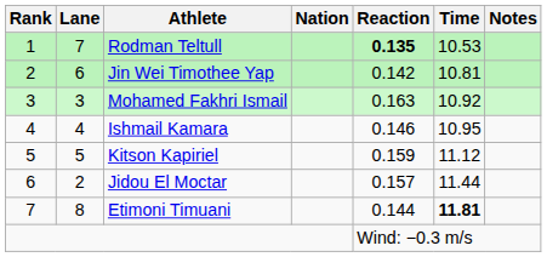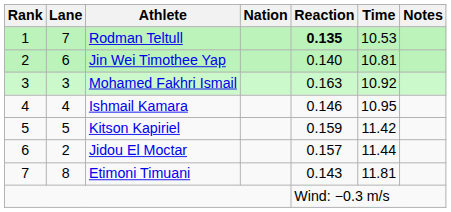Jin Wei Timothee Yap | Reaction: 0.142 -> 0.140
Kitson Kapiriel | Time: 11.12 -> 11.42
Etimoni Timuani | Reaction: 0.144 -> 0.143
Etimoni Timuani | Time: bold -> normal
